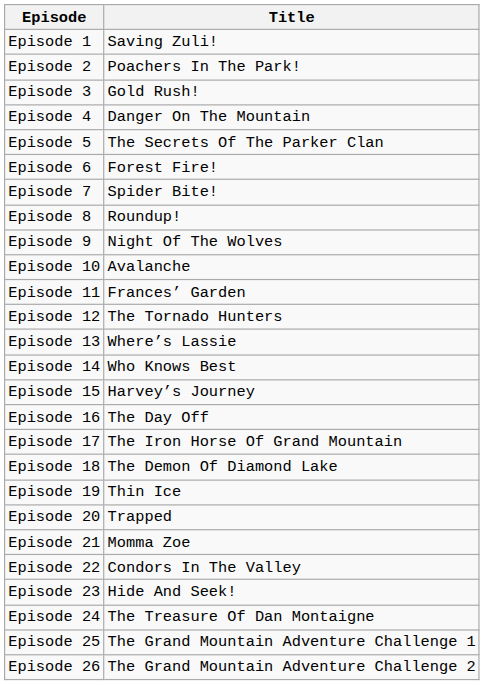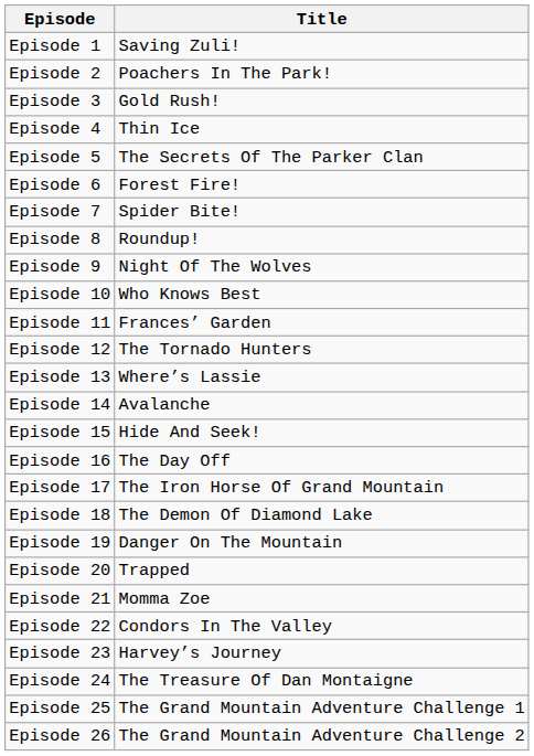Episode 4 | Title: Danger On The Mountain -> Thin Ice
Episode 10 | Title: Avalanche -> Who Knows Best
Episode 14 | Title: Who Knows Best -> Avalanche
Episode 15 | Title: Harvey’s Journey -> Hide And Seek!
Episode 19 | Title: Thin Ice -> Danger On The Mountain
Episode 23 | Title: Hide And Seek! -> Harvey’s Journey
